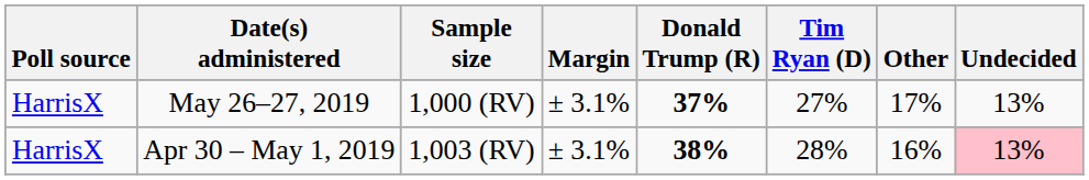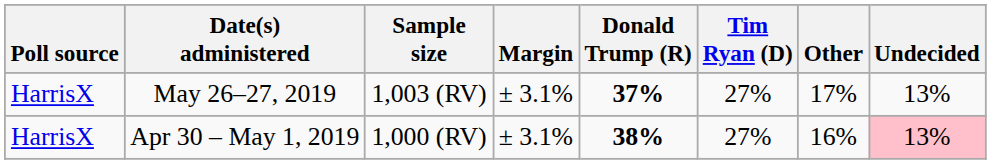May 26–27, 2019 | Sample size: 1,000 (RV) -> 1,003 (RV)
Apr 30 – May 1, 2019 | Sample size: 1,003 (RV) -> 1,000 (RV)
Apr 30 – May 1, 2019 | Tim Ryan (D): 28% -> 27%
